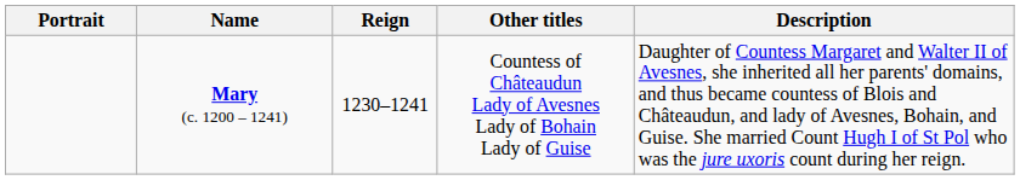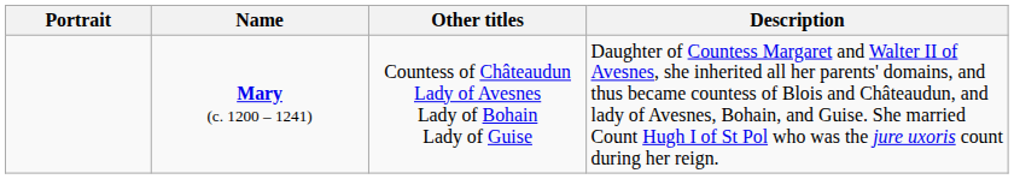- column: Reign | 1230–1241
